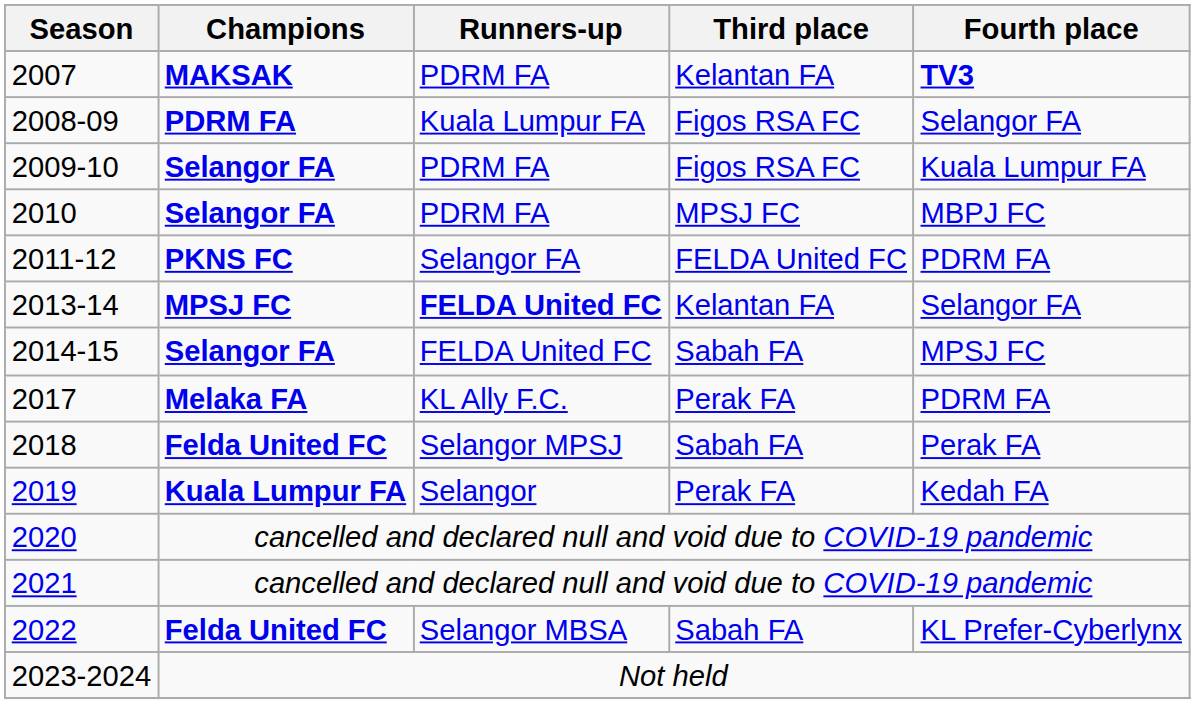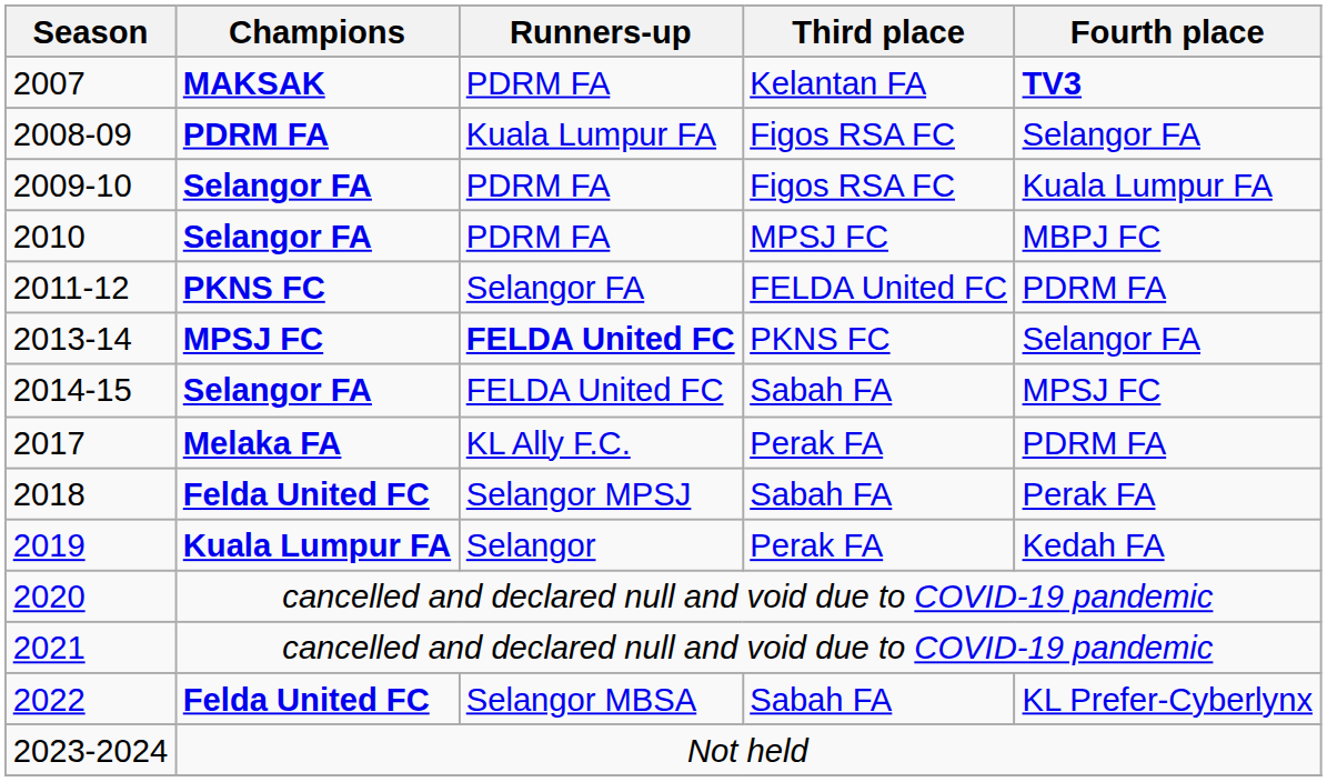2013-14 | Third place: Kelantan FA -> PKNS FC
